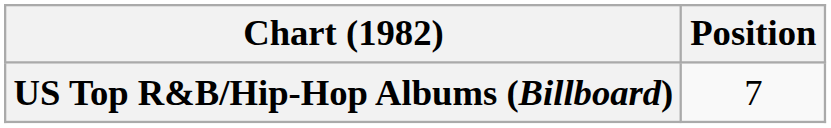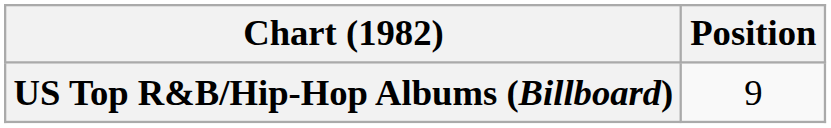US Top R&B/Hip-Hop Albums (Billboard) | Position: 7 -> 9
